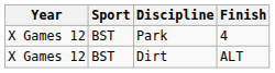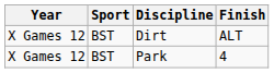rows swapped: Park <-> Dirt
